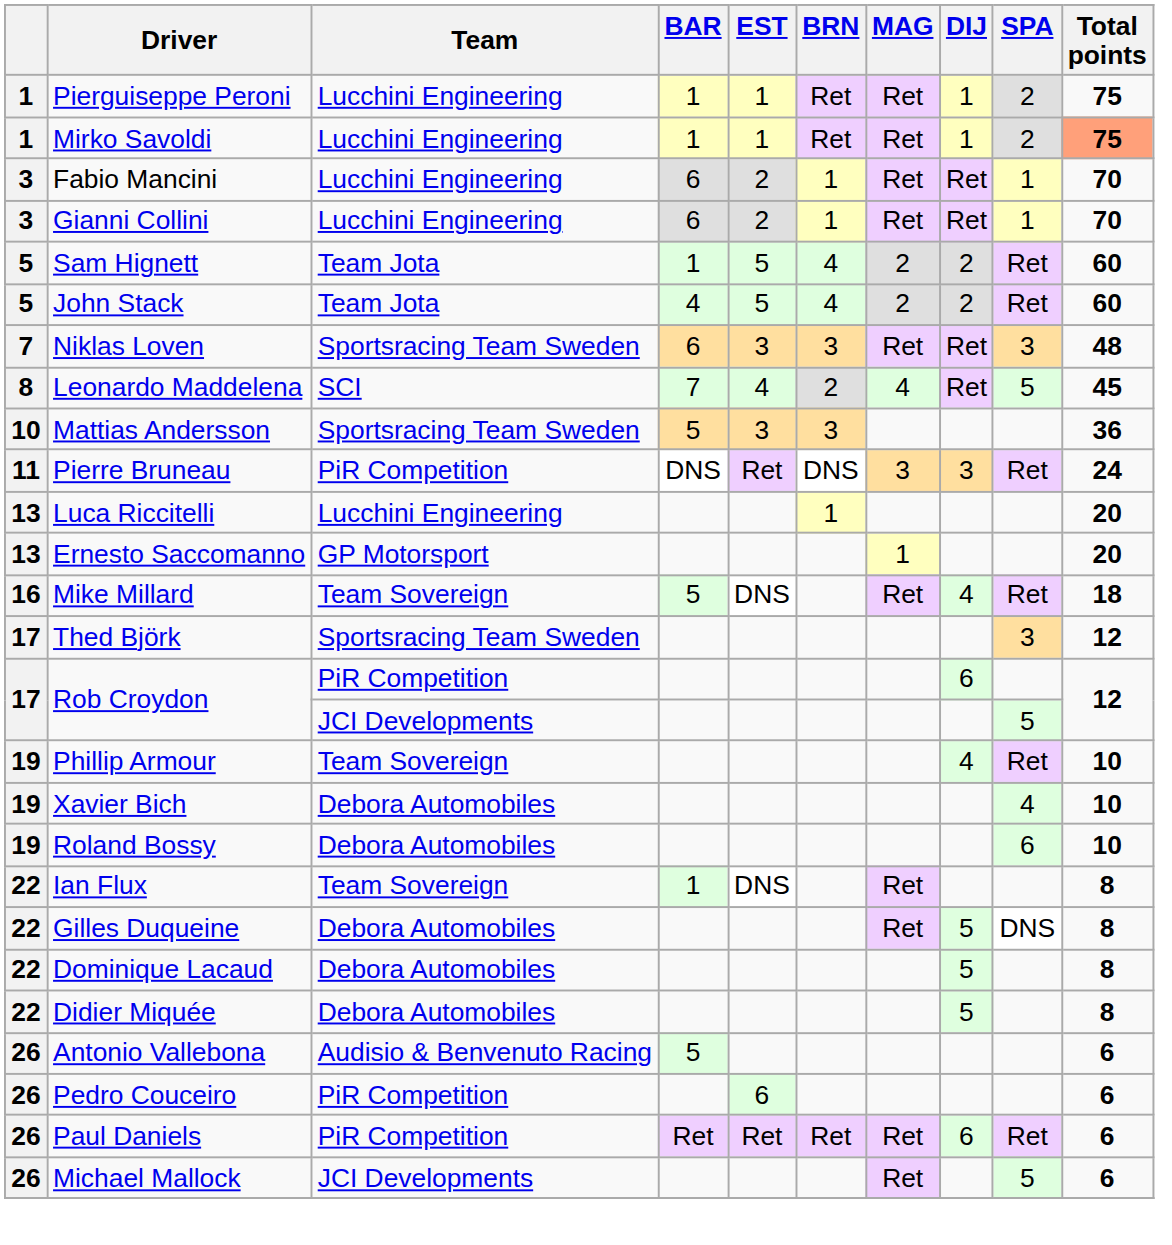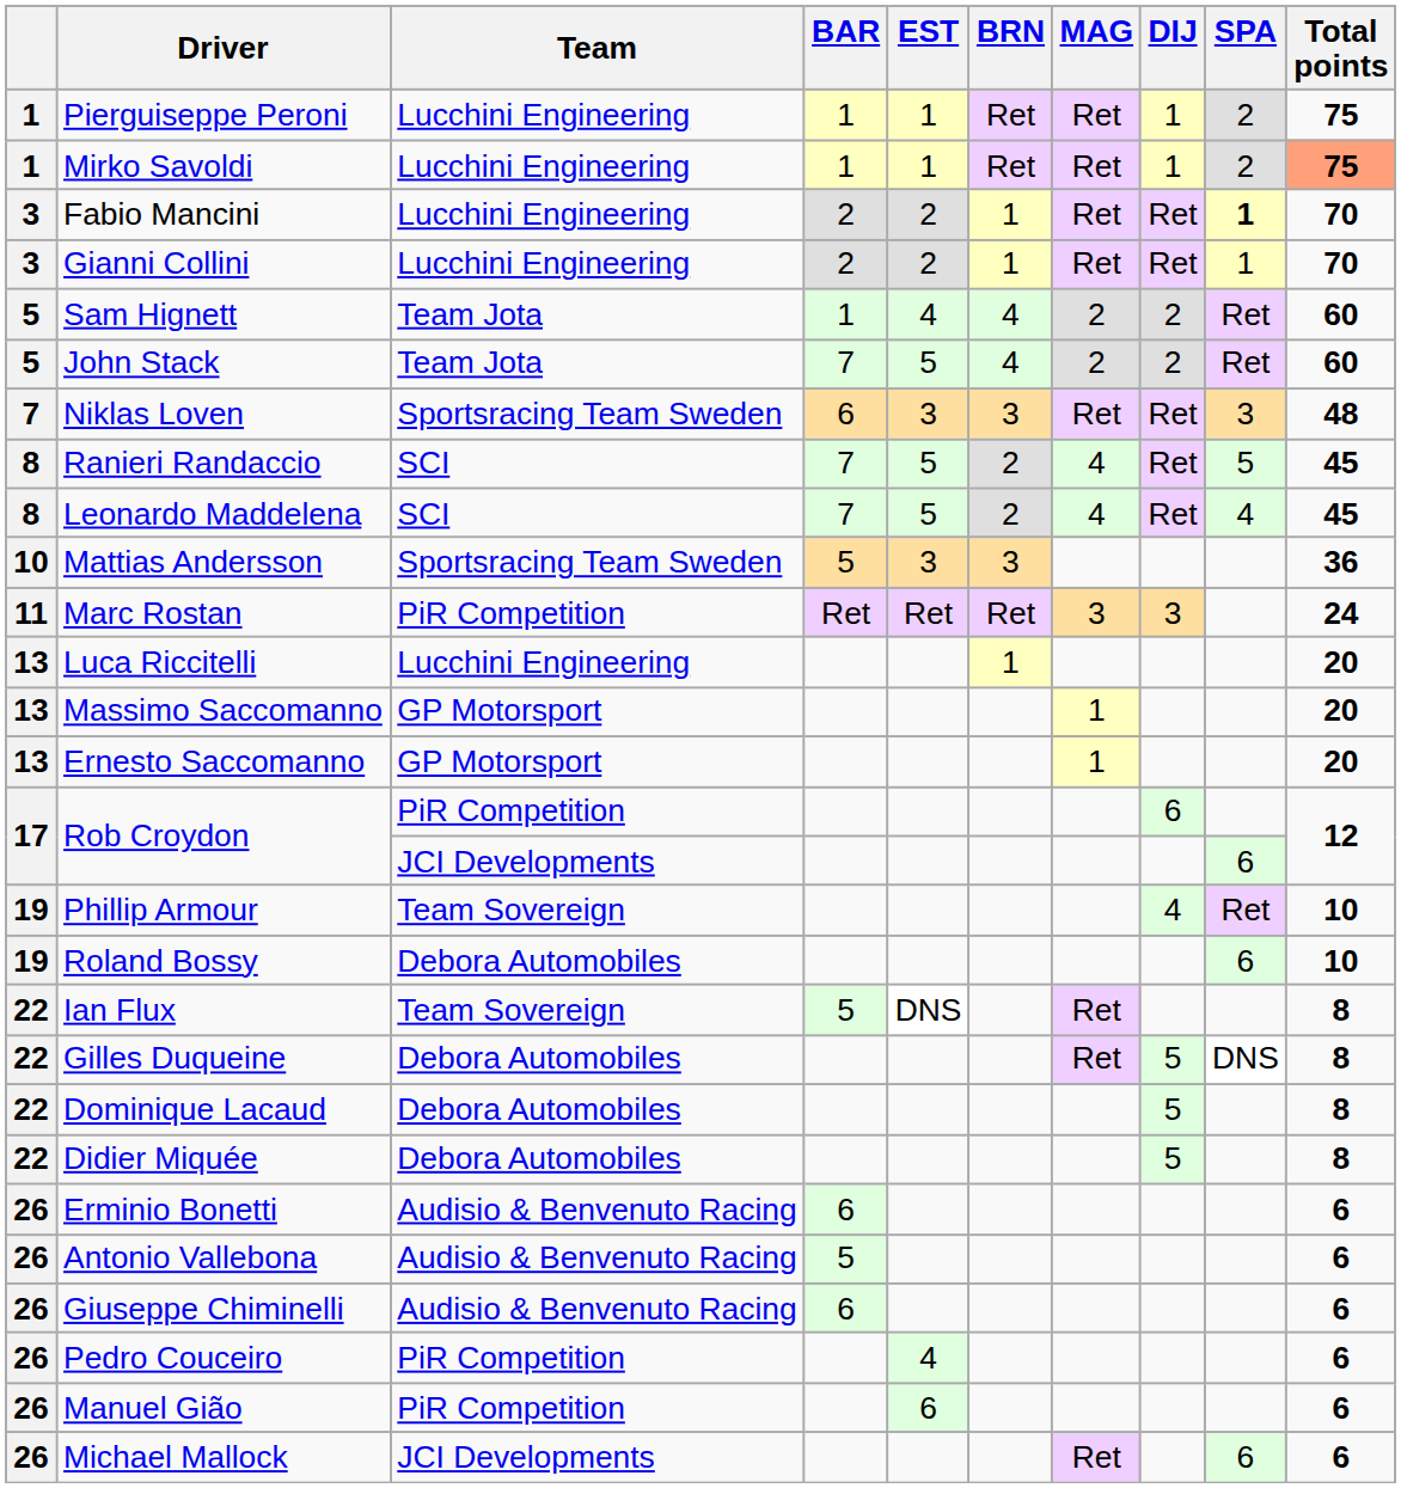Fabio Mancini | BAR: 6 -> 2
Fabio Mancini | SPA: normal -> bold
Gianni Collini | BAR: 6 -> 2
Sam Hignett | EST: 5 -> 4
John Stack | BAR: 4 -> 7
+ row: 8 | Ranieri Randaccio | SCI | 7 | 5 | 2 | 4 | Ret | 5 | 45
Leonardo Maddelena | EST: 4 -> 5
Leonardo Maddelena | SPA: 5 -> 4
- row: 11 | Pierre Bruneau | PiR Competition | DNS | Ret | DNS | 3 | 3 | Ret | 24
+ row: 11 | Marc Rostan | PiR Competition | Ret | Ret | Ret | 3 | 3 | 24
+ row: 13 | Massimo Saccomanno | GP Motorsport | 1 | 20
- row: 16 | Mike Millard | Team Sovereign | 5 | DNS | Ret | 4 | Ret | 18
- row: 17 | Thed Björk | Sportsracing Team Sweden | 3 | 12
Rob Croydon / JCI Developments | SPA: 5 -> 6
- row: 19 | Xavier Bich | Debora Automobiles | 4 | 10
Ian Flux | BAR: 1 -> 5
+ row: 26 | Erminio Bonetti | Audisio & Benvenuto Racing | 6 | 6
+ row: 26 | Giuseppe Chiminelli | Audisio & Benvenuto Racing | 6 | 6
Pedro Couceiro | EST: 6 -> 4
+ row: 26 | Manuel Gião | PiR Competition | 6 | 6
- row: 26 | Paul Daniels | PiR Competition | Ret | Ret | Ret | Ret | 6 | Ret | 6
Michael Mallock | SPA: 5 -> 6
